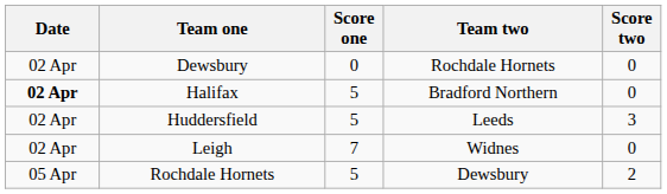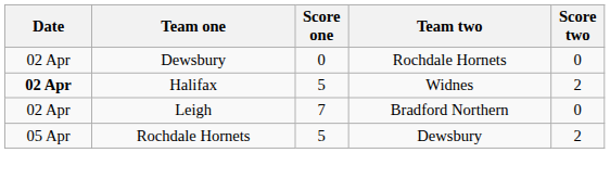Halifax | Team two: Bradford Northern -> Widnes
Halifax | Score two: 0 -> 2
- row: 02 Apr | Huddersfield | 5 | Leeds | 3
Leigh | Team two: Widnes -> Bradford Northern
